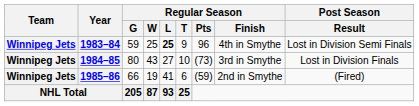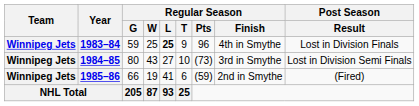1983–84 | Post Season / Result: Lost in Division Semi Finals -> Lost in Division Finals
1984–85 | Post Season / Result: Lost in Division Finals -> Lost in Division Semi Finals
